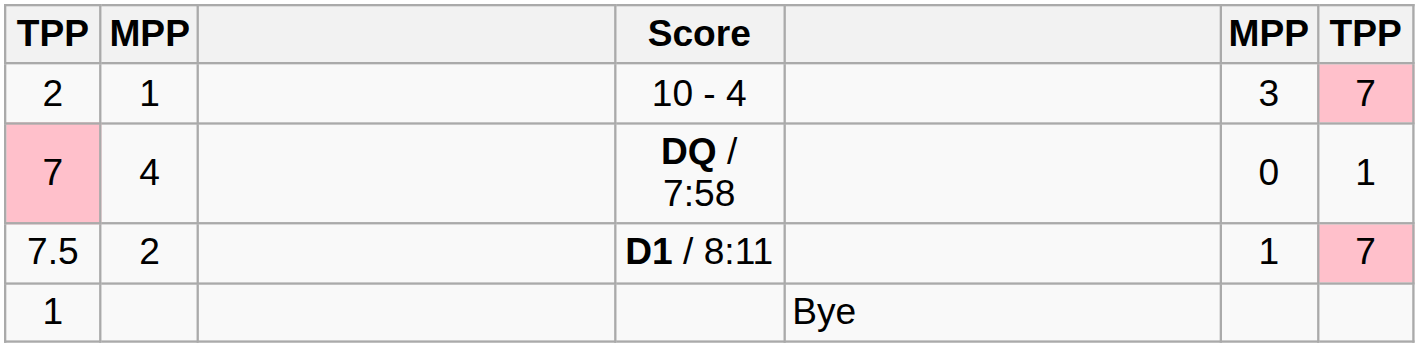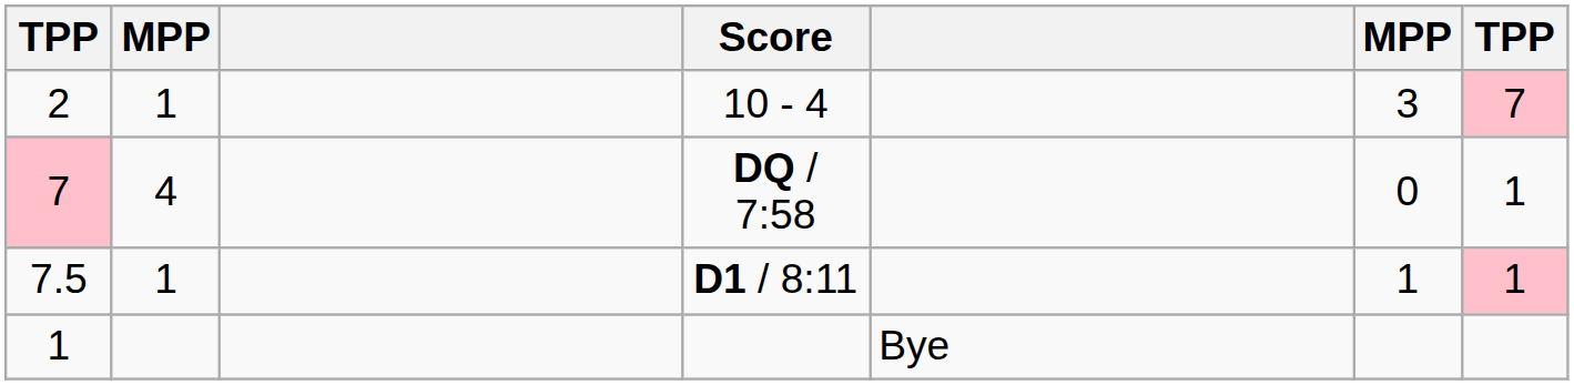7.5 | column 2: 2 -> 1
7.5 | column 7: 7 -> 1
